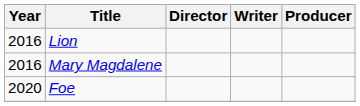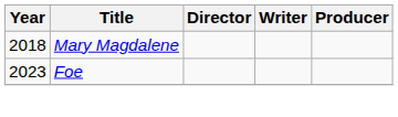- row: 2016 | Lion
Mary Magdalene | Year: 2016 -> 2018
Foe | Year: 2020 -> 2023
